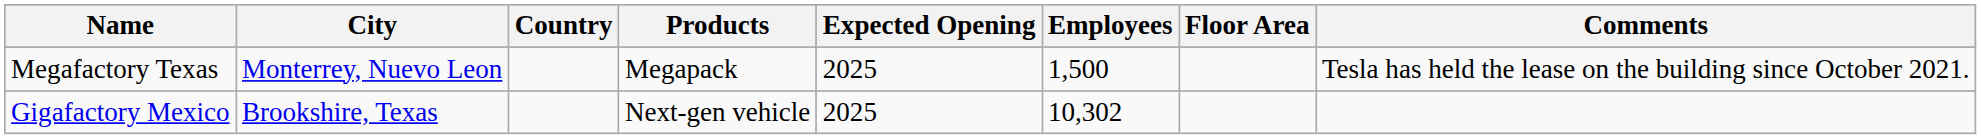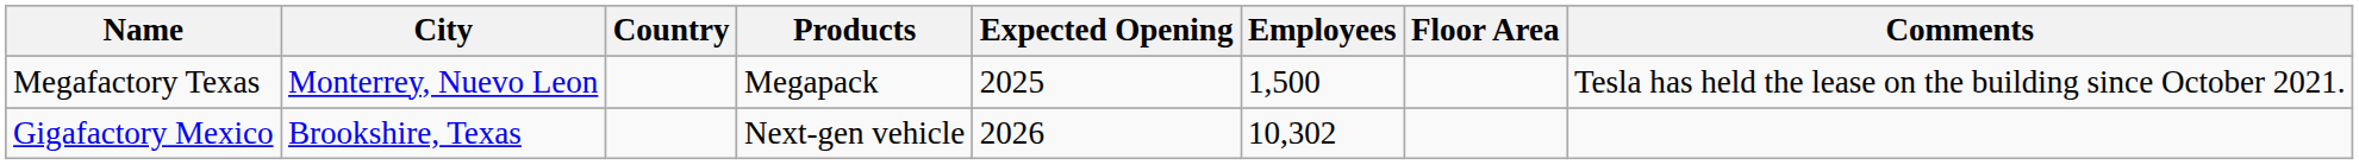Gigafactory Mexico | Expected Opening: 2025 -> 2026
